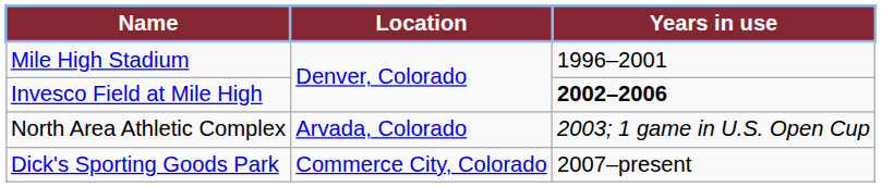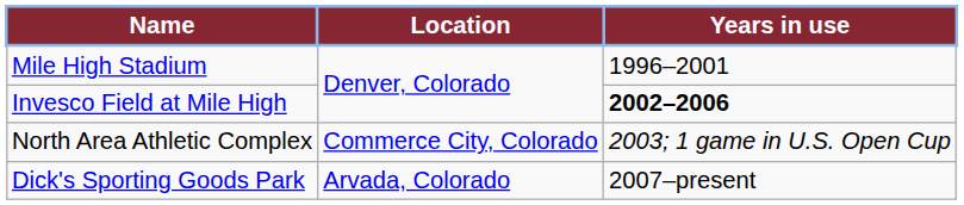North Area Athletic Complex | Location: Arvada, Colorado -> Commerce City, Colorado
Dick's Sporting Goods Park | Location: Commerce City, Colorado -> Arvada, Colorado
